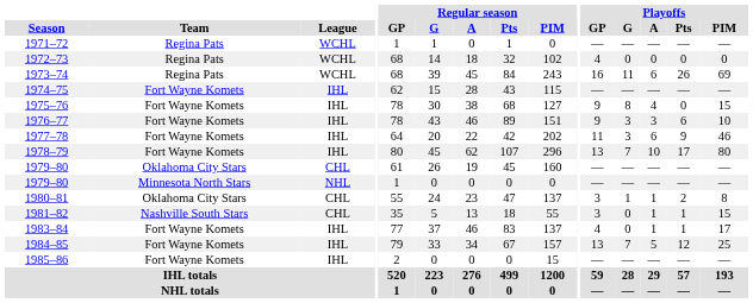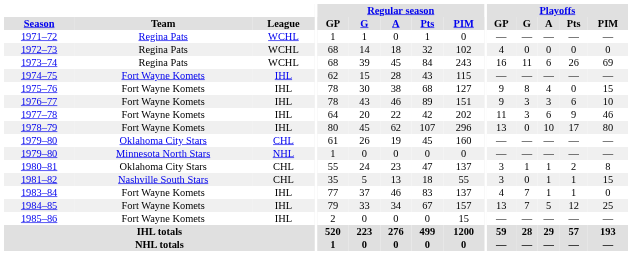1978–79 | Playoffs / G: 7 -> 0
1983–84 | Playoffs / G: 0 -> 7
1983–84 | Playoffs / PIM: 17 -> 0
